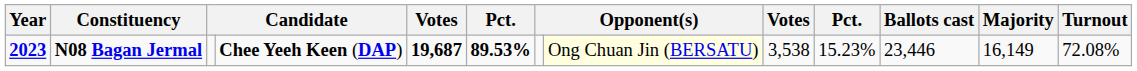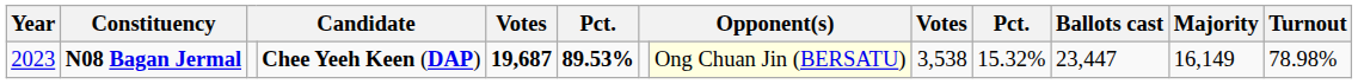N08 Bagan Jermal | Year: bold -> normal
N08 Bagan Jermal | column 10: 15.23% -> 15.32%
N08 Bagan Jermal | Ballots cast: 23,446 -> 23,447
N08 Bagan Jermal | Turnout: 72.08% -> 78.98%
